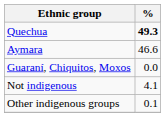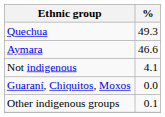Quechua | %: bold -> normal
rows swapped: Guaraní, Chiquitos, Moxos <-> Not indigenous
